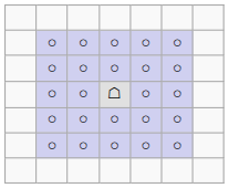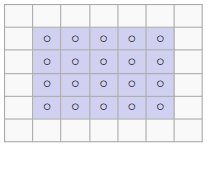- row: ○ | ○ | ☖ | ○ | ○
